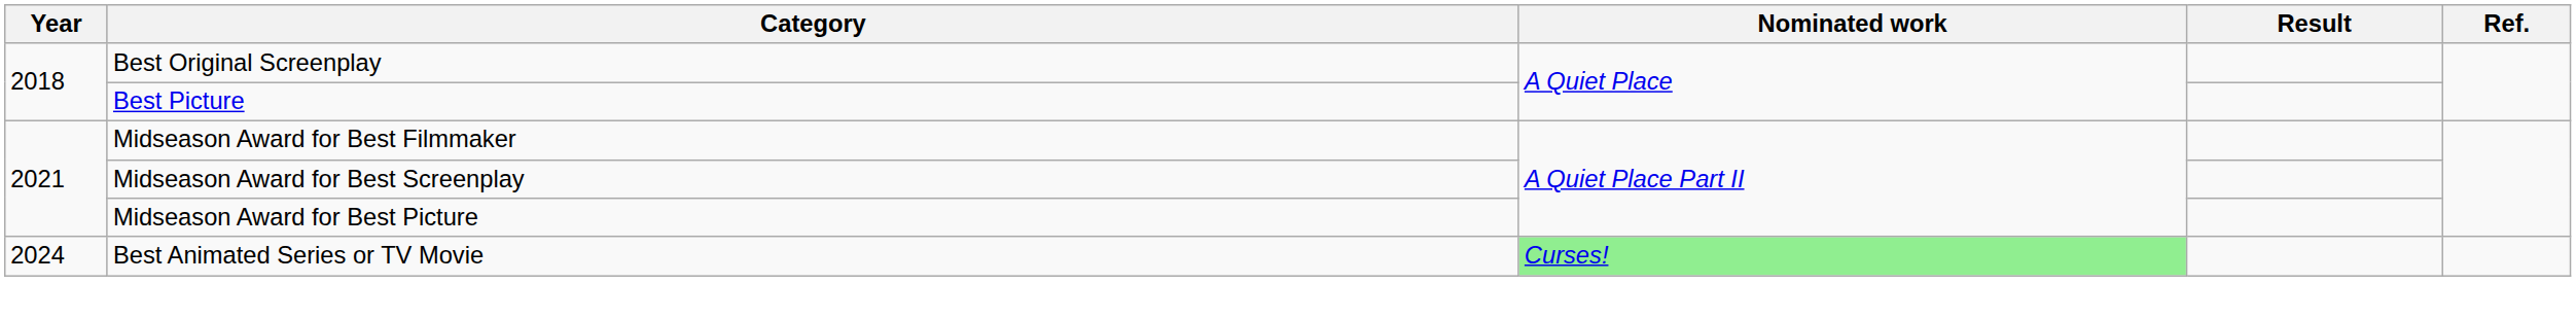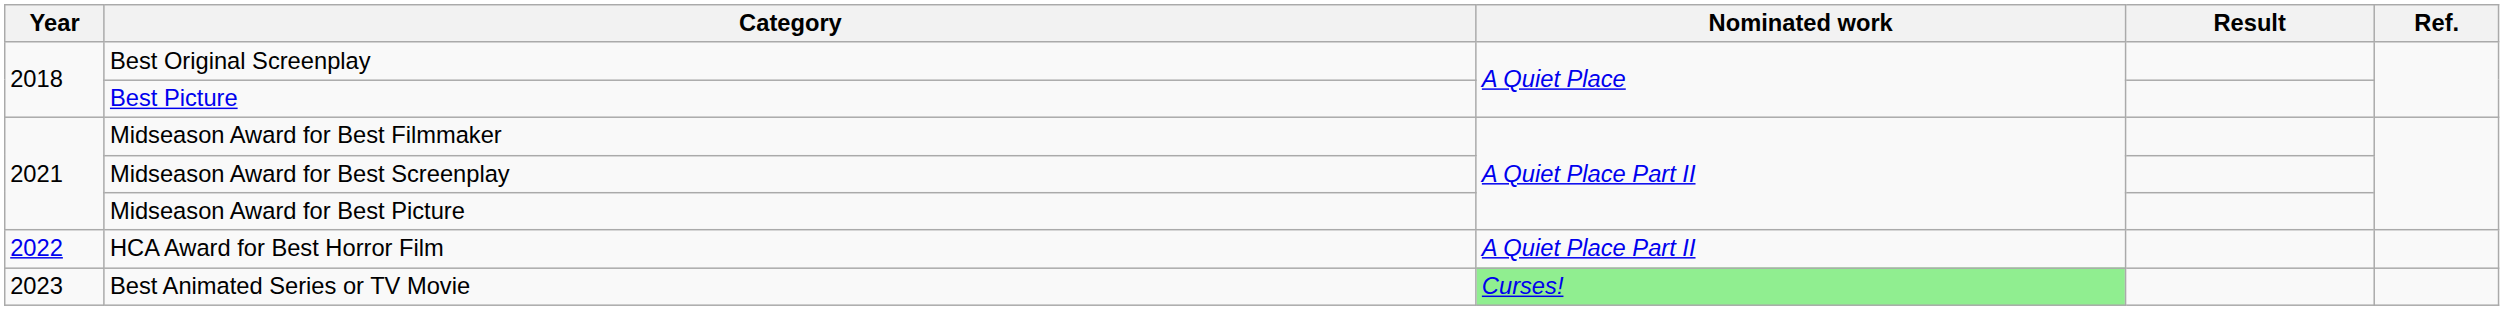+ row: 2022 | HCA Award for Best Horror Film | A Quiet Place Part II
Best Animated Series or TV Movie | Year: 2024 -> 2023
